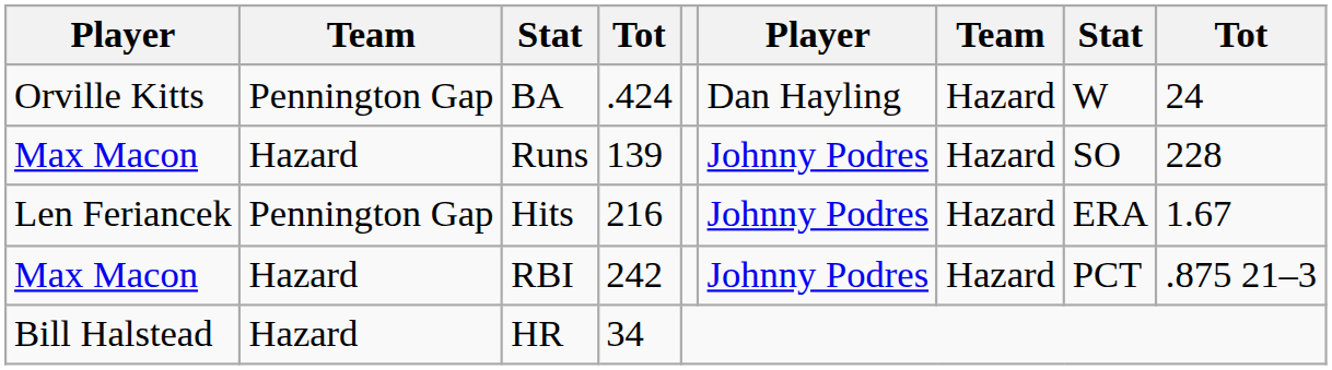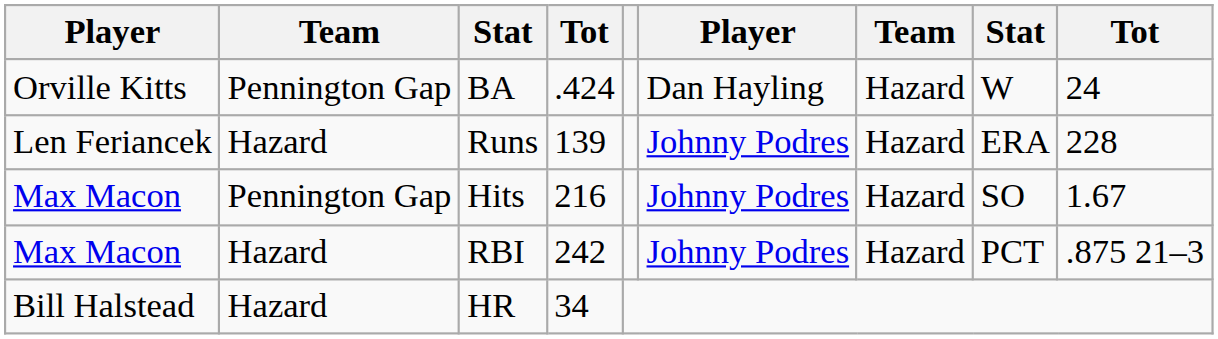Runs | column 1: Max Macon -> Len Feriancek
Runs | column 8: SO -> ERA
Hits | column 1: Len Feriancek -> Max Macon
Hits | column 8: ERA -> SO
